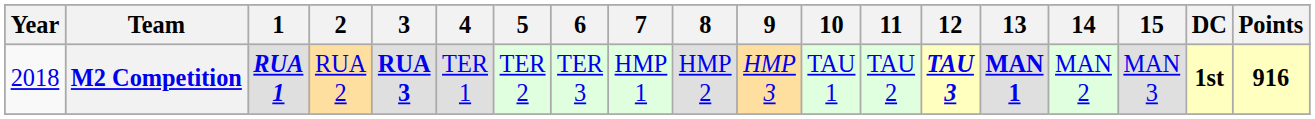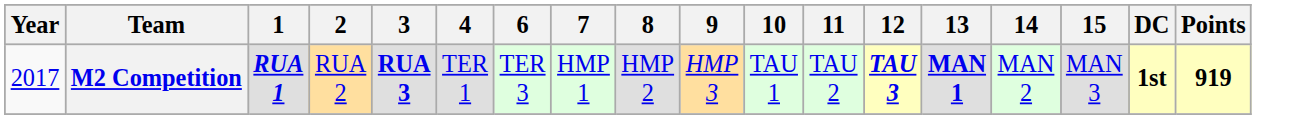- column: 5 | TER 2
M2 Competition | Year: 2018 -> 2017
M2 Competition | Points: 916 -> 919
